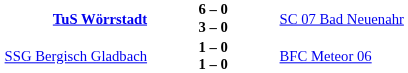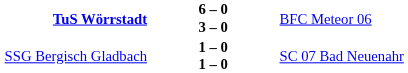TuS Wörrstadt | column 3: SC 07 Bad Neuenahr -> BFC Meteor 06
SSG Bergisch Gladbach | column 3: BFC Meteor 06 -> SC 07 Bad Neuenahr
